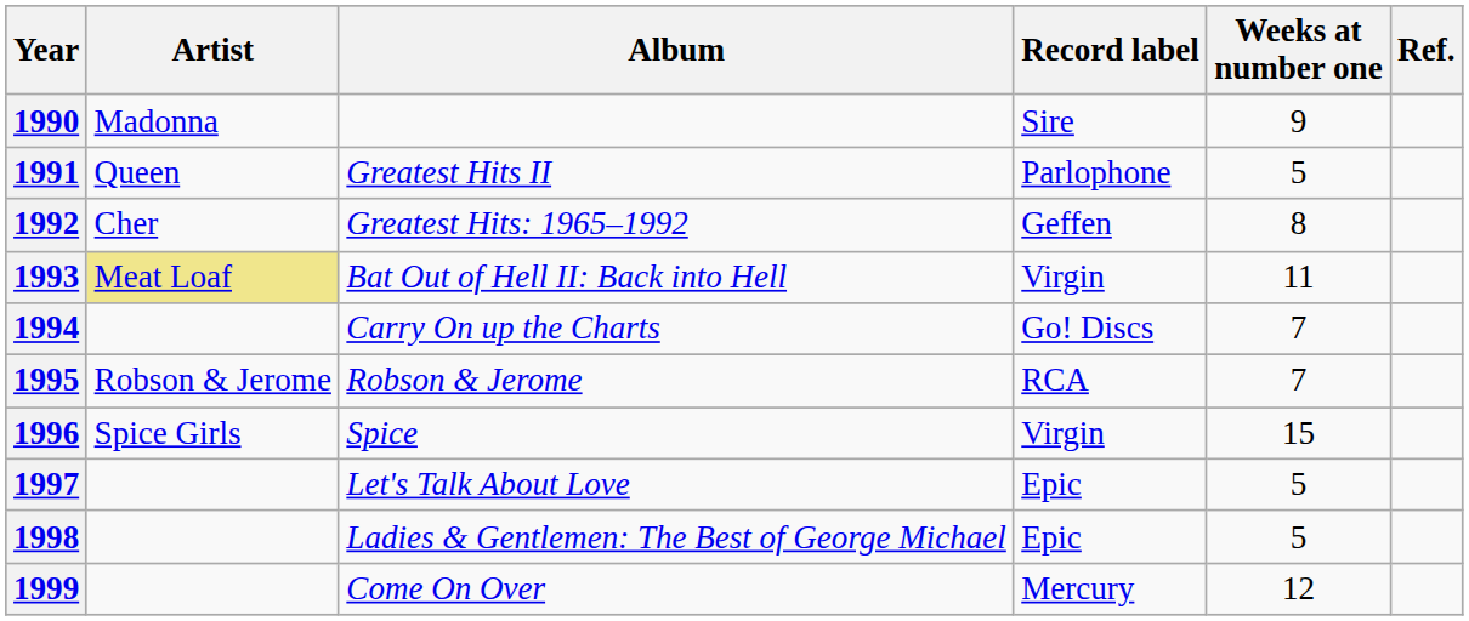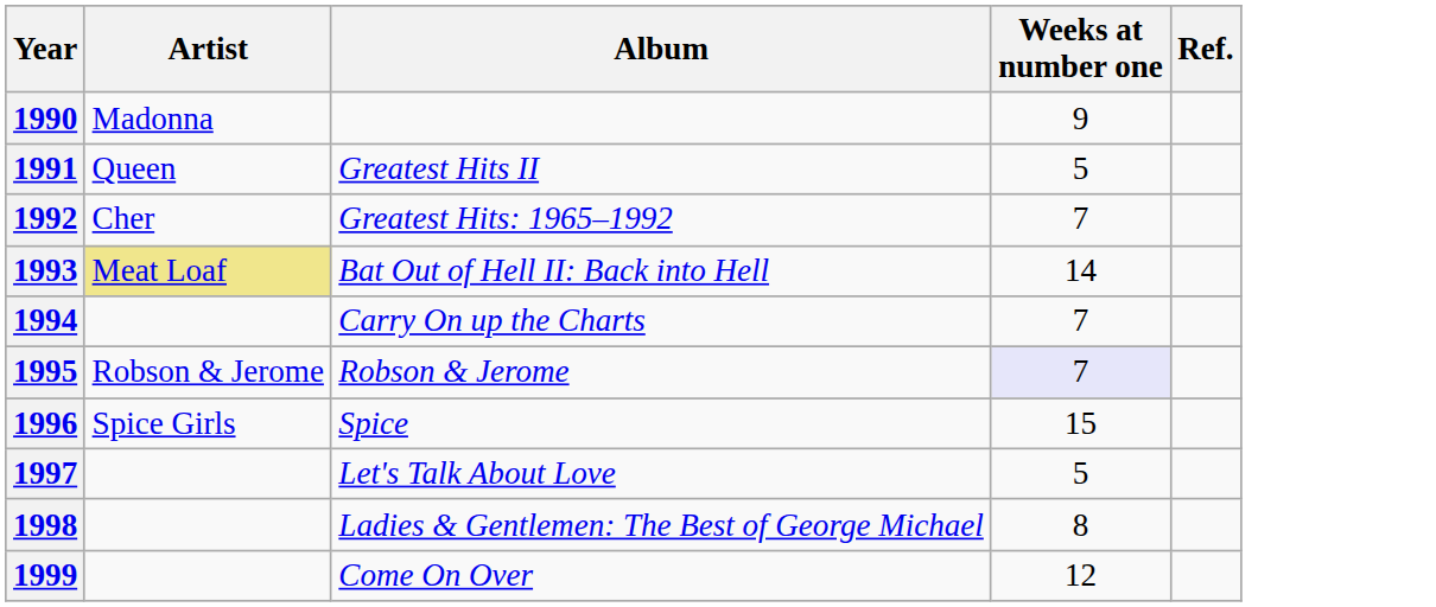- column: Record label | Sire | Parlophone | Geffen | Virgin | Go! Discs | RCA | Virgin | Epic | Epic | Mercury
1992 | Weeks at number one: 8 -> 7
1993 | Weeks at number one: 11 -> 14
1995 | Weeks at number one: no background -> lavender background
1998 | Weeks at number one: 5 -> 8
